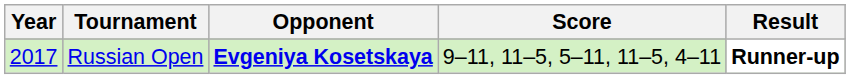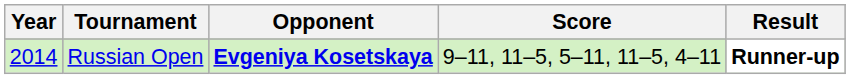Russian Open | Year: 2017 -> 2014
